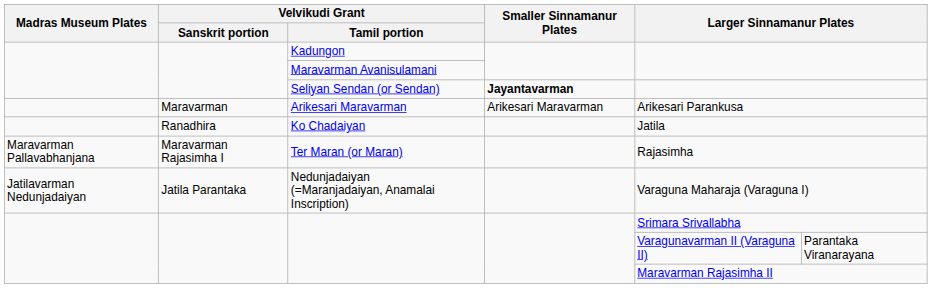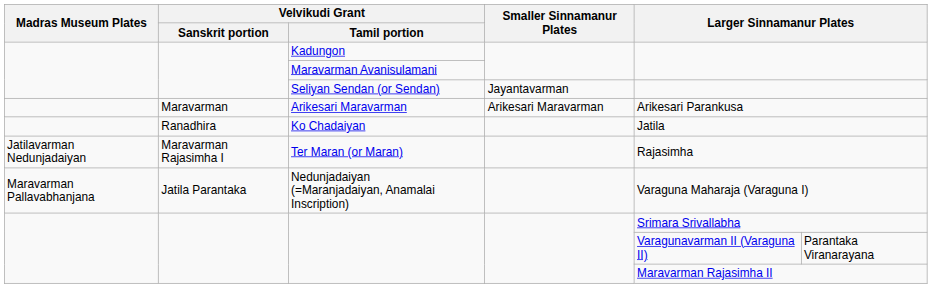Seliyan Sendan (or Sendan) | Smaller Sinnamanur Plates: bold -> normal
Ter Maran (or Maran) | Madras Museum Plates: Maravarman Pallavabhanjana -> Jatilavarman Nedunjadaiyan
Nedunjadaiyan (=Maranjadaiyan, Anamalai Inscription) | Madras Museum Plates: Jatilavarman Nedunjadaiyan -> Maravarman Pallavabhanjana
